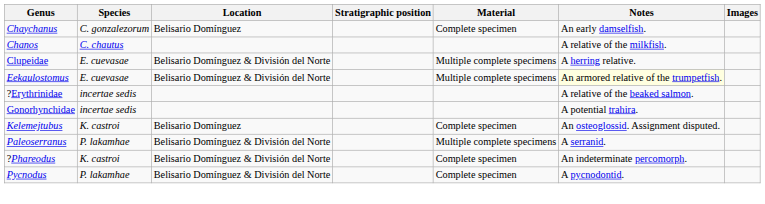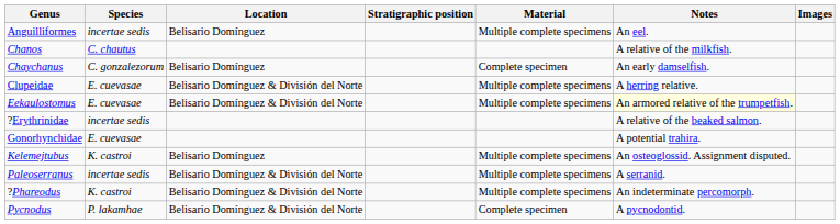+ row: Anguilliformes | incertae sedis | Belisario Domínguez | Multiple complete specimens | An eel.
rows swapped: Chaychanus <-> Chanos
Gonorhynchidae | Species: incertae sedis -> E. cuevasae
Kelemejtubus | Material: Complete specimen -> Multiple complete specimens
Paleoserranus | Species: P. lakamhae -> incertae sedis
?Phareodus | Material: Complete specimen -> Multiple complete specimens
